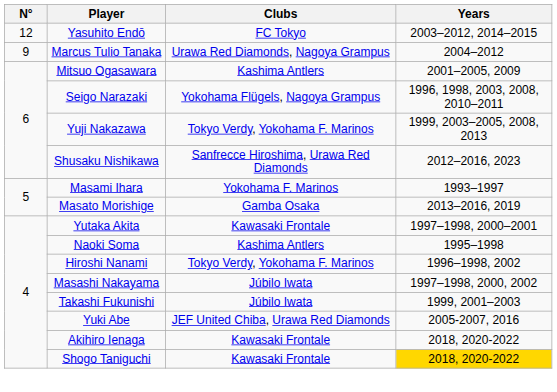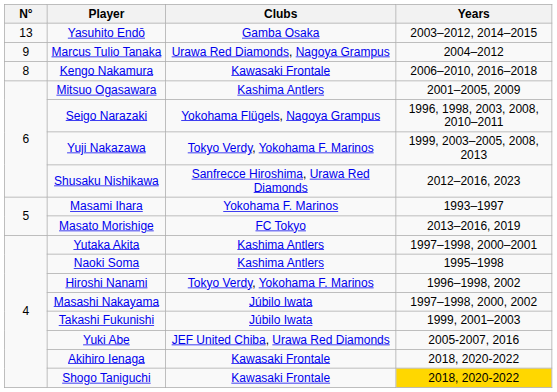Yasuhito Endō | N°: 12 -> 13
Yasuhito Endō | Clubs: FC Tokyo -> Gamba Osaka
+ row: 8 | Kengo Nakamura | Kawasaki Frontale | 2006–2010, 2016–2018
Masato Morishige | Clubs: Gamba Osaka -> FC Tokyo
Yutaka Akita | Clubs: Kawasaki Frontale -> Kashima Antlers
